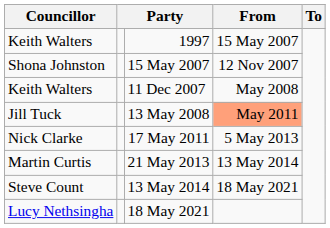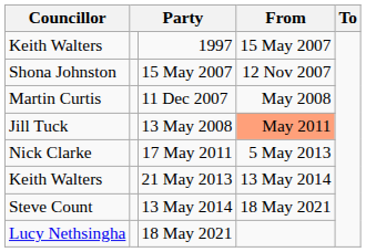11 Dec 2007 | Councillor: Keith Walters -> Martin Curtis
21 May 2013 | Councillor: Martin Curtis -> Keith Walters
